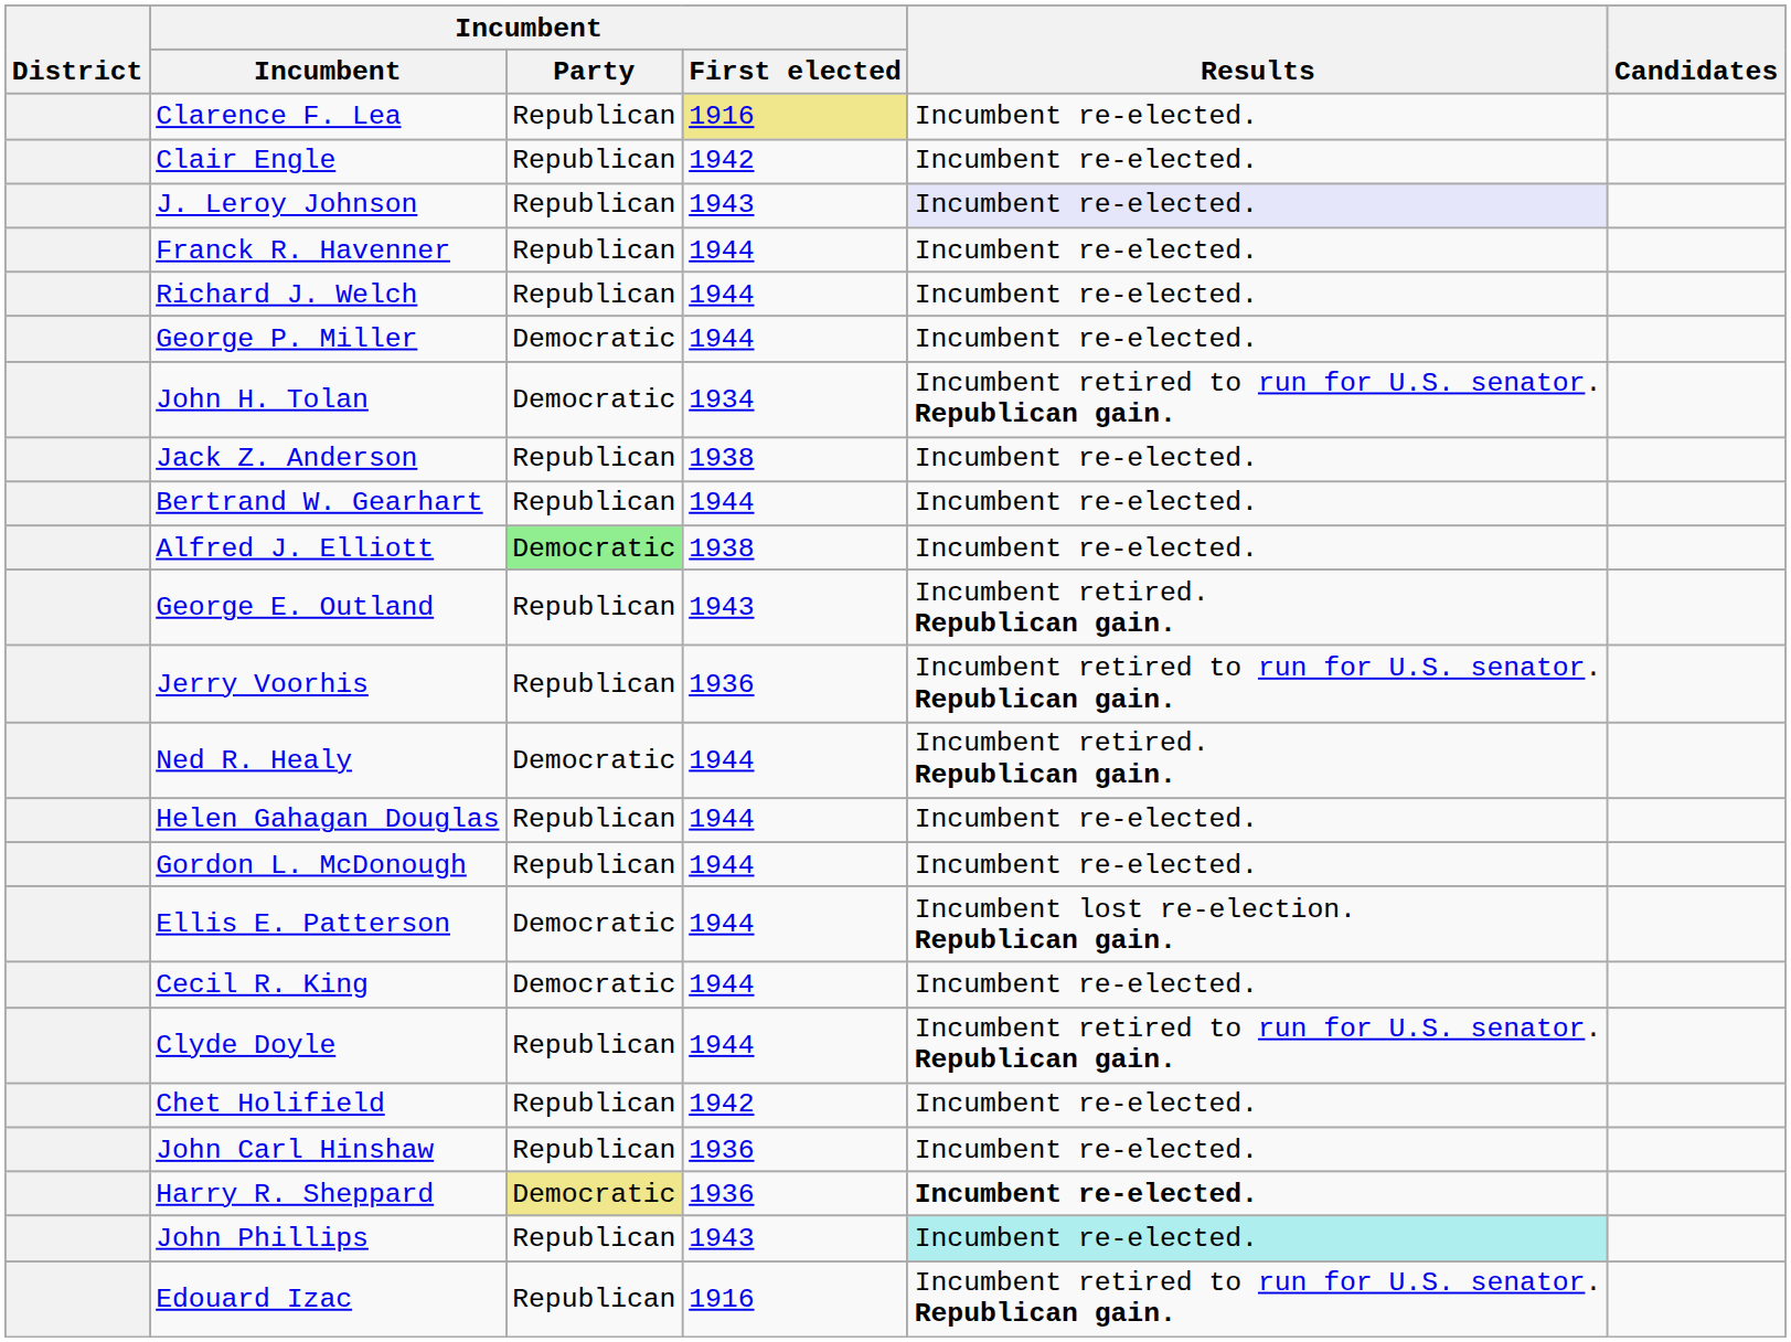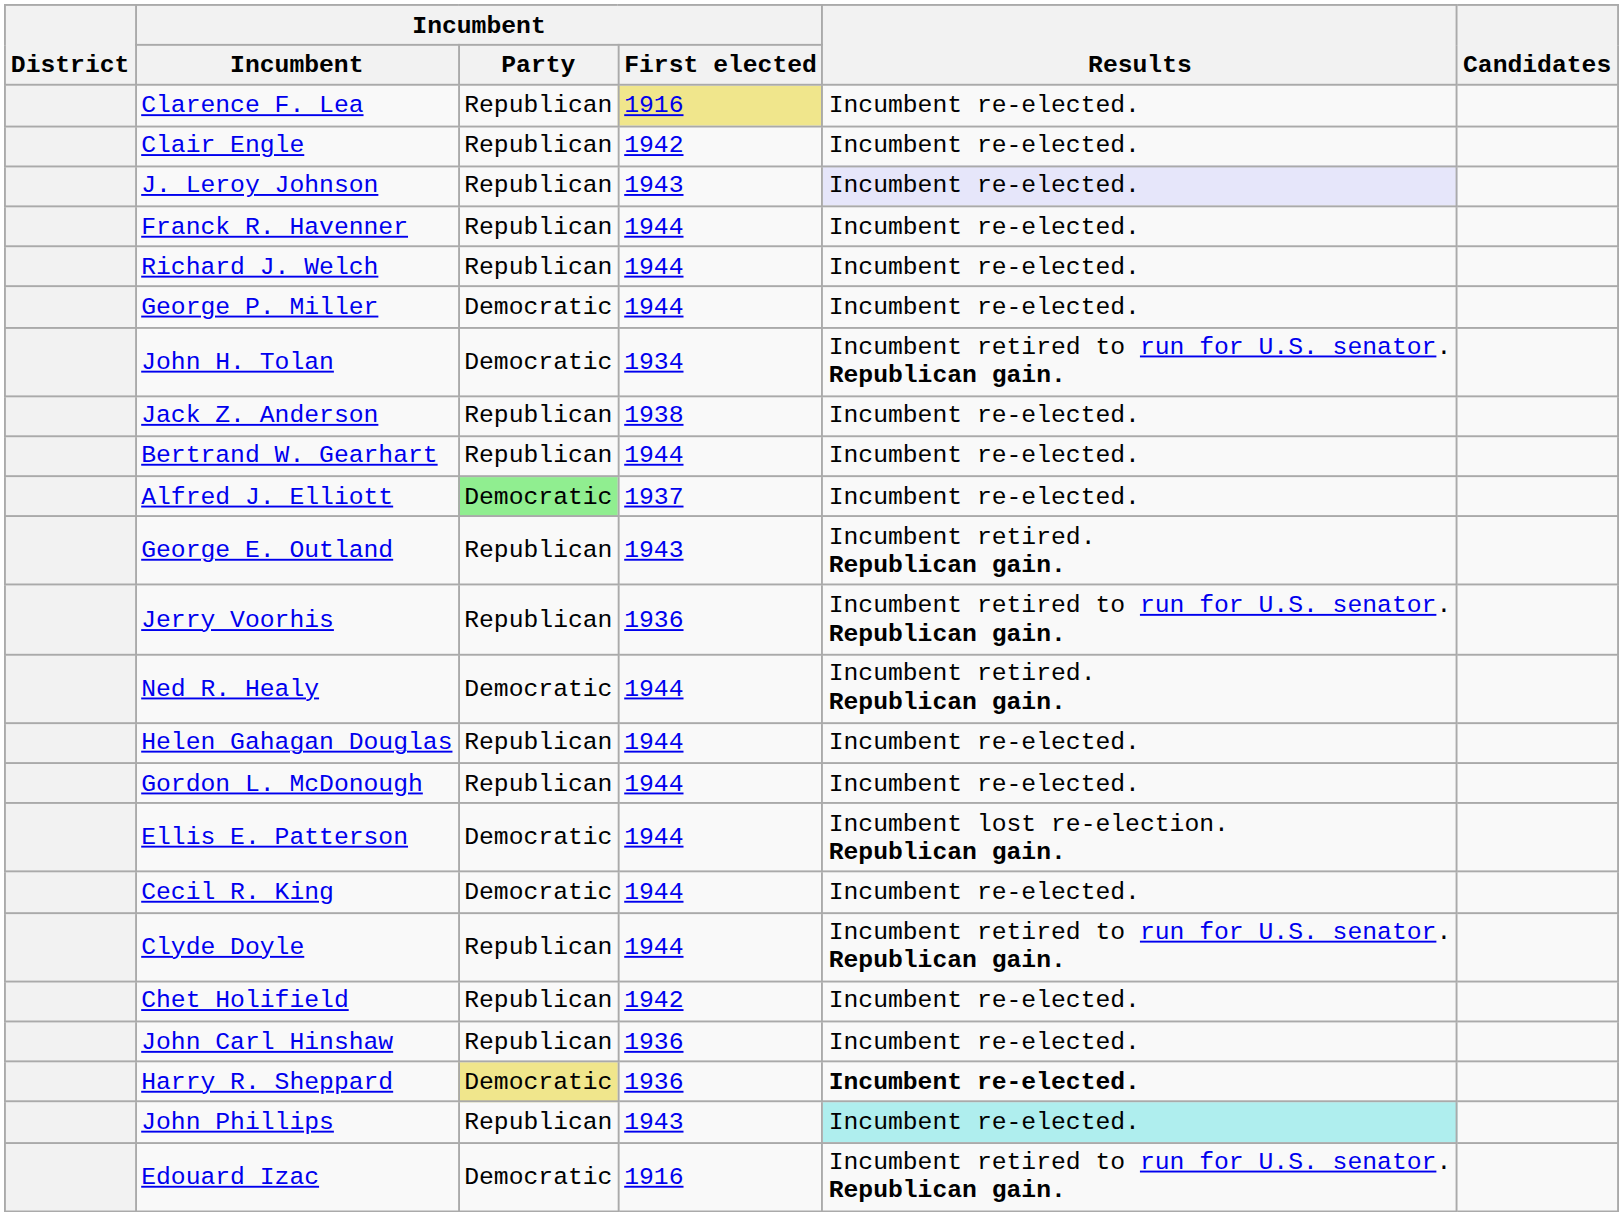Alfred J. Elliott | Incumbent / First elected: 1938 -> 1937
Edouard Izac | Incumbent / Party: Republican -> Democratic
